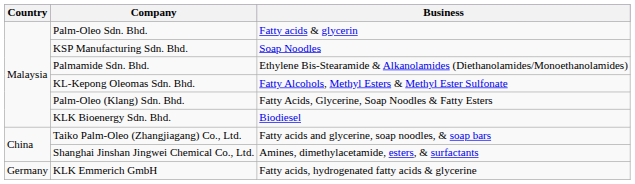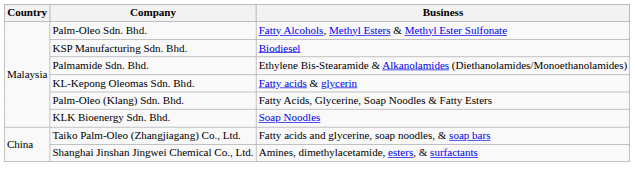Palm-Oleo Sdn. Bhd. | Business: Fatty acids & glycerin -> Fatty Alcohols, Methyl Esters & Methyl Ester Sulfonate
KSP Manufacturing Sdn. Bhd. | Business: Soap Noodles -> Biodiesel
KL-Kepong Oleomas Sdn. Bhd. | Business: Fatty Alcohols, Methyl Esters & Methyl Ester Sulfonate -> Fatty acids & glycerin
KLK Bioenergy Sdn. Bhd. | Business: Biodiesel -> Soap Noodles
- row: Germany | KLK Emmerich GmbH | Fatty acids, hydrogenated fatty acids & glycerine
